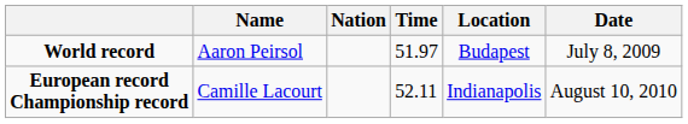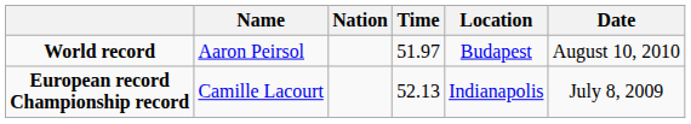World record | Date: July 8, 2009 -> August 10, 2010
European record Championship record | Time: 52.11 -> 52.13
European record Championship record | Date: August 10, 2010 -> July 8, 2009
